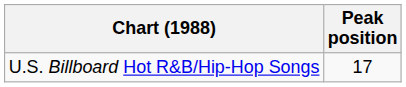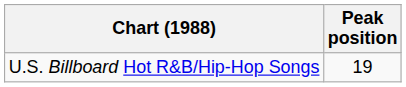U.S. Billboard Hot R&B/Hip-Hop Songs | Peak position: 17 -> 19
